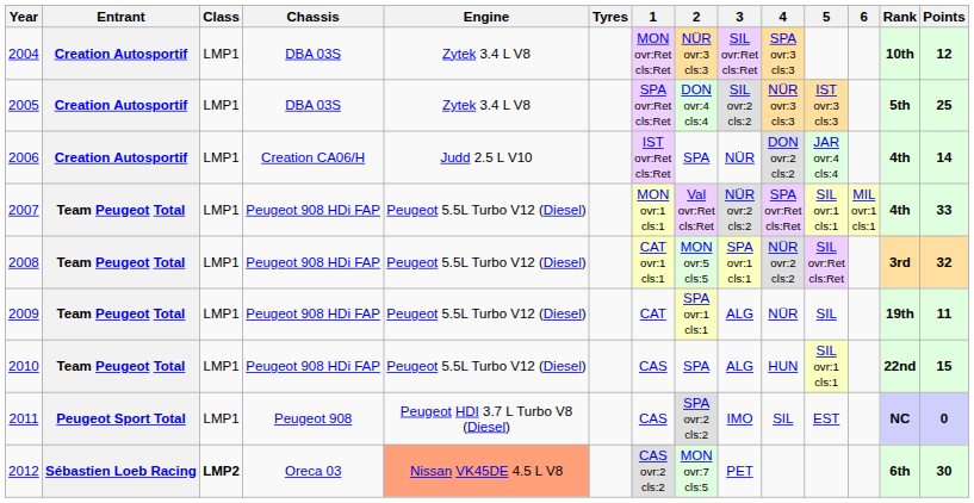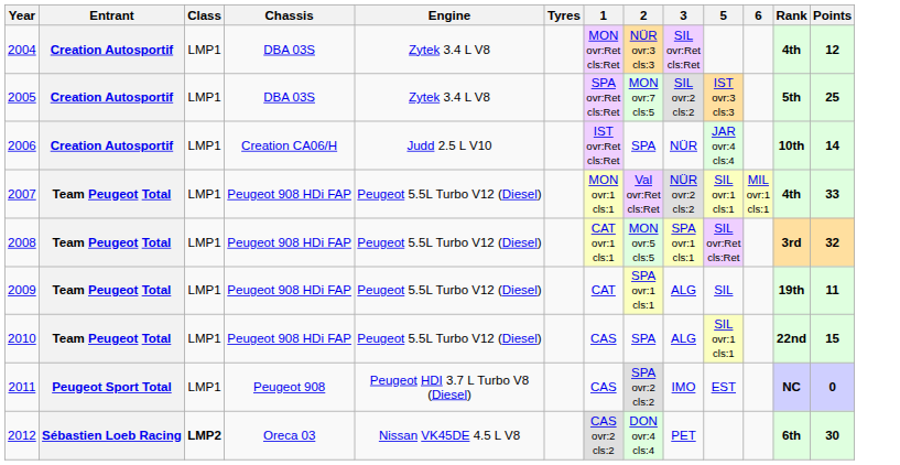- column: 4 | SPA ovr:3 cls:3 | NÜR ovr:3 cls:3 | DON ovr:2 cls:2 | SPA ovr:Ret cls:Ret | NÜR ovr:2 cls:2 | NÜR | HUN | SIL
2004 | Rank: 10th -> 4th
2005 | 2: DON ovr:4 cls:4 -> MON ovr:7 cls:5
2006 | Rank: 4th -> 10th
2012 | Engine: lightsalmon background -> no background
2012 | 2: MON ovr:7 cls:5 -> DON ovr:4 cls:4
